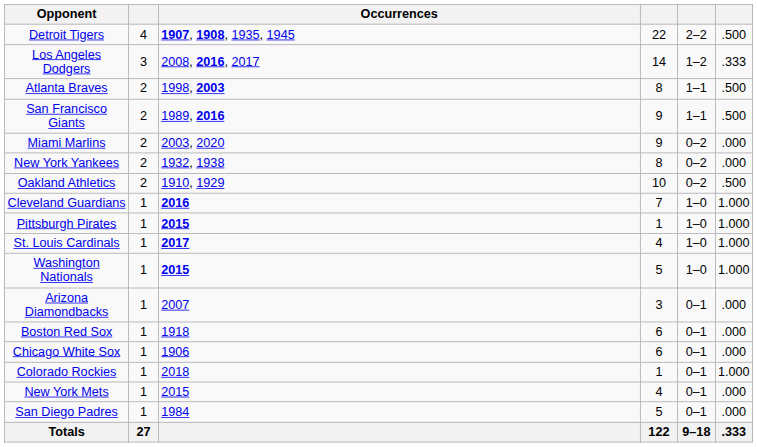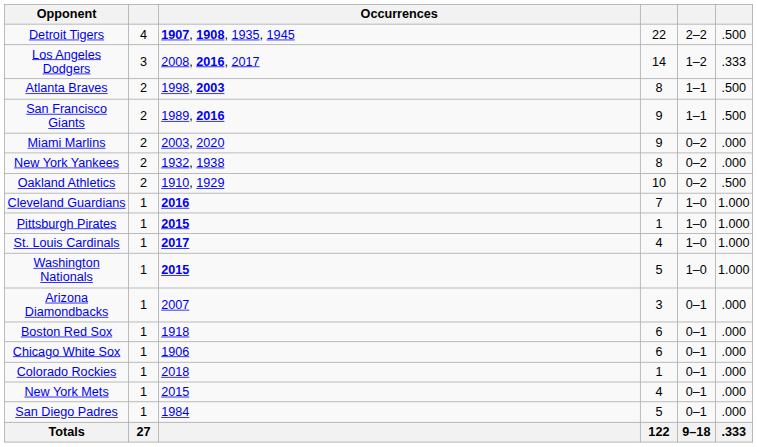Colorado Rockies | column 6: 1.000 -> .000
